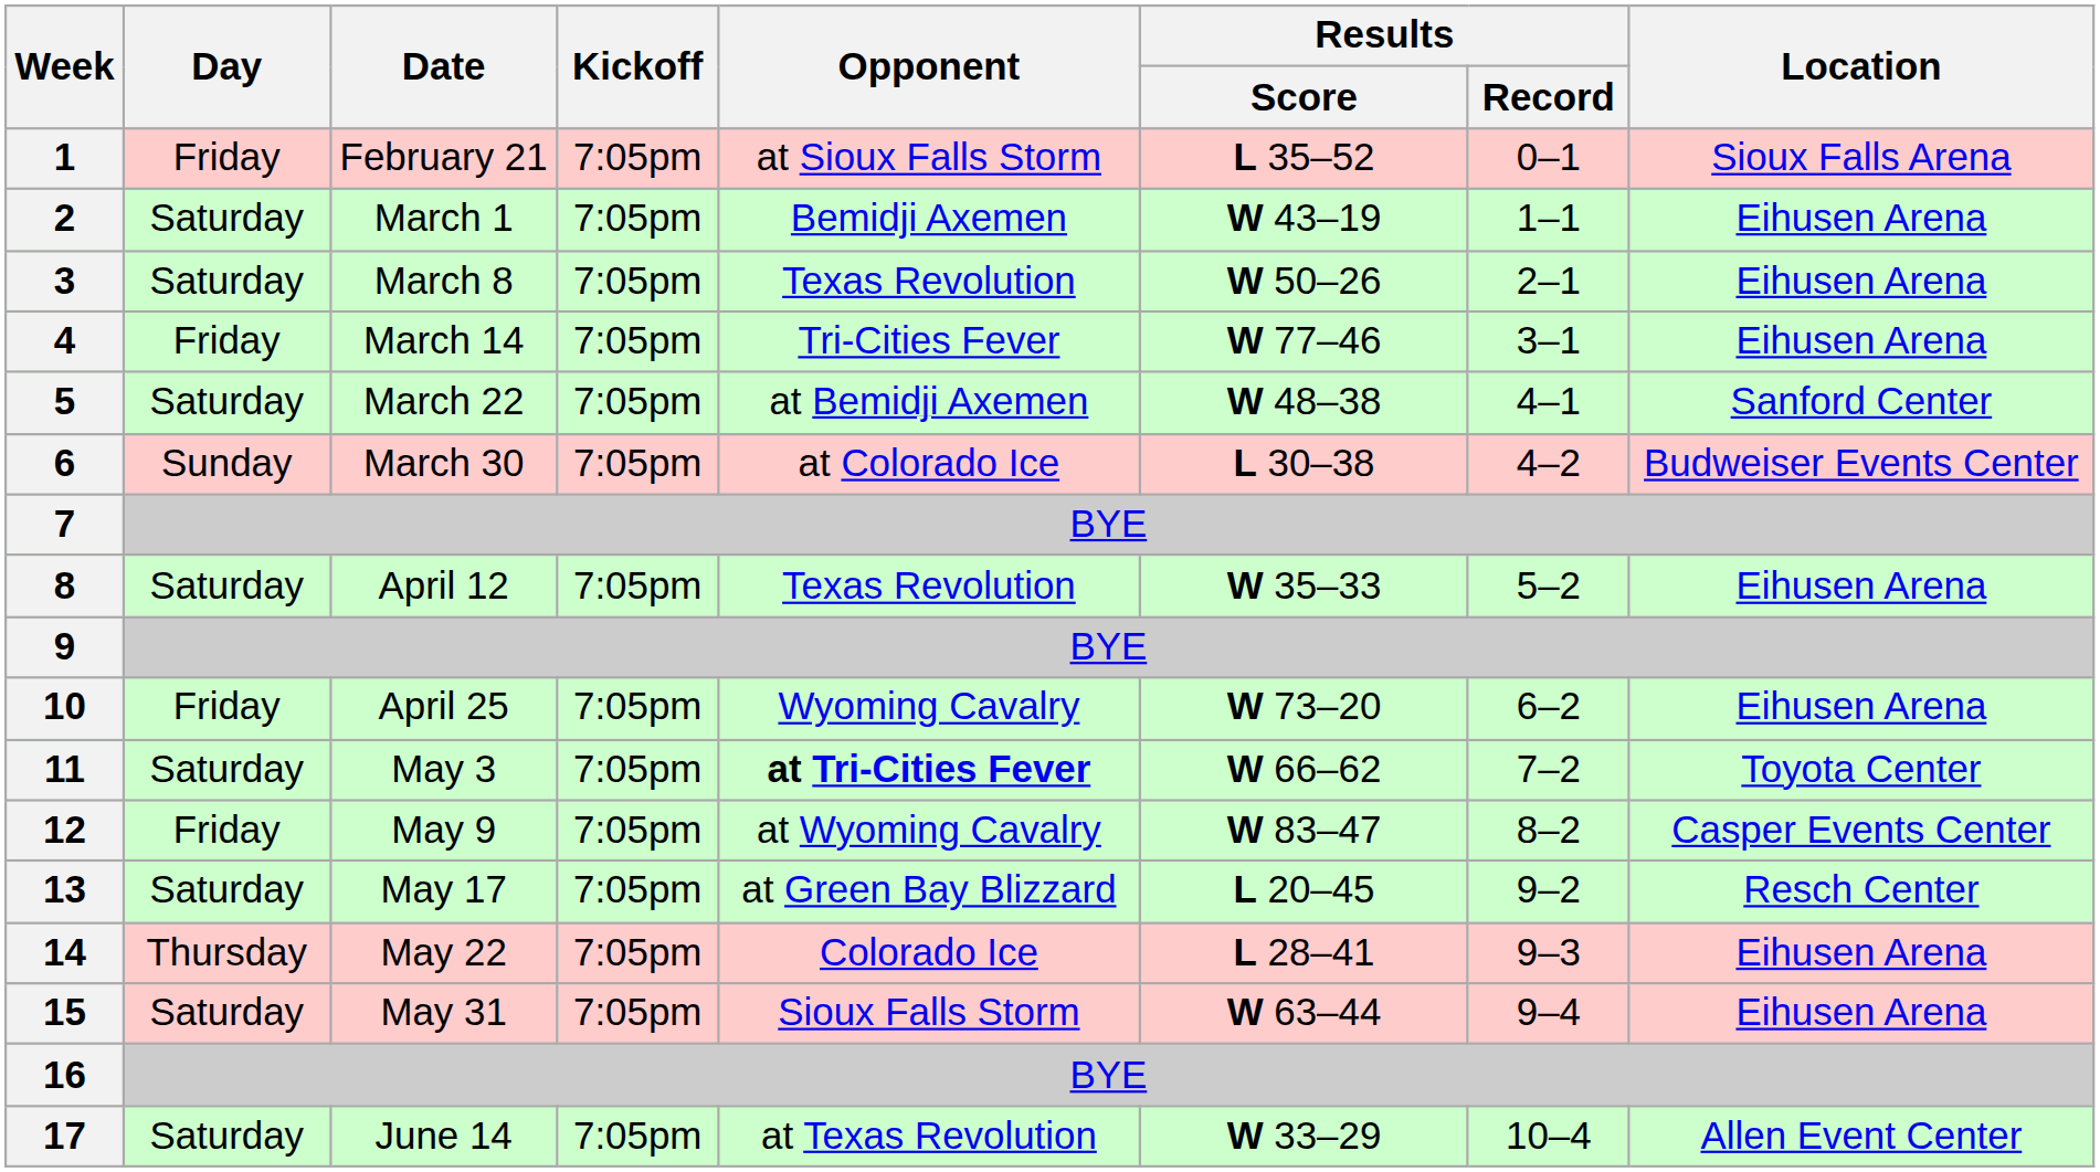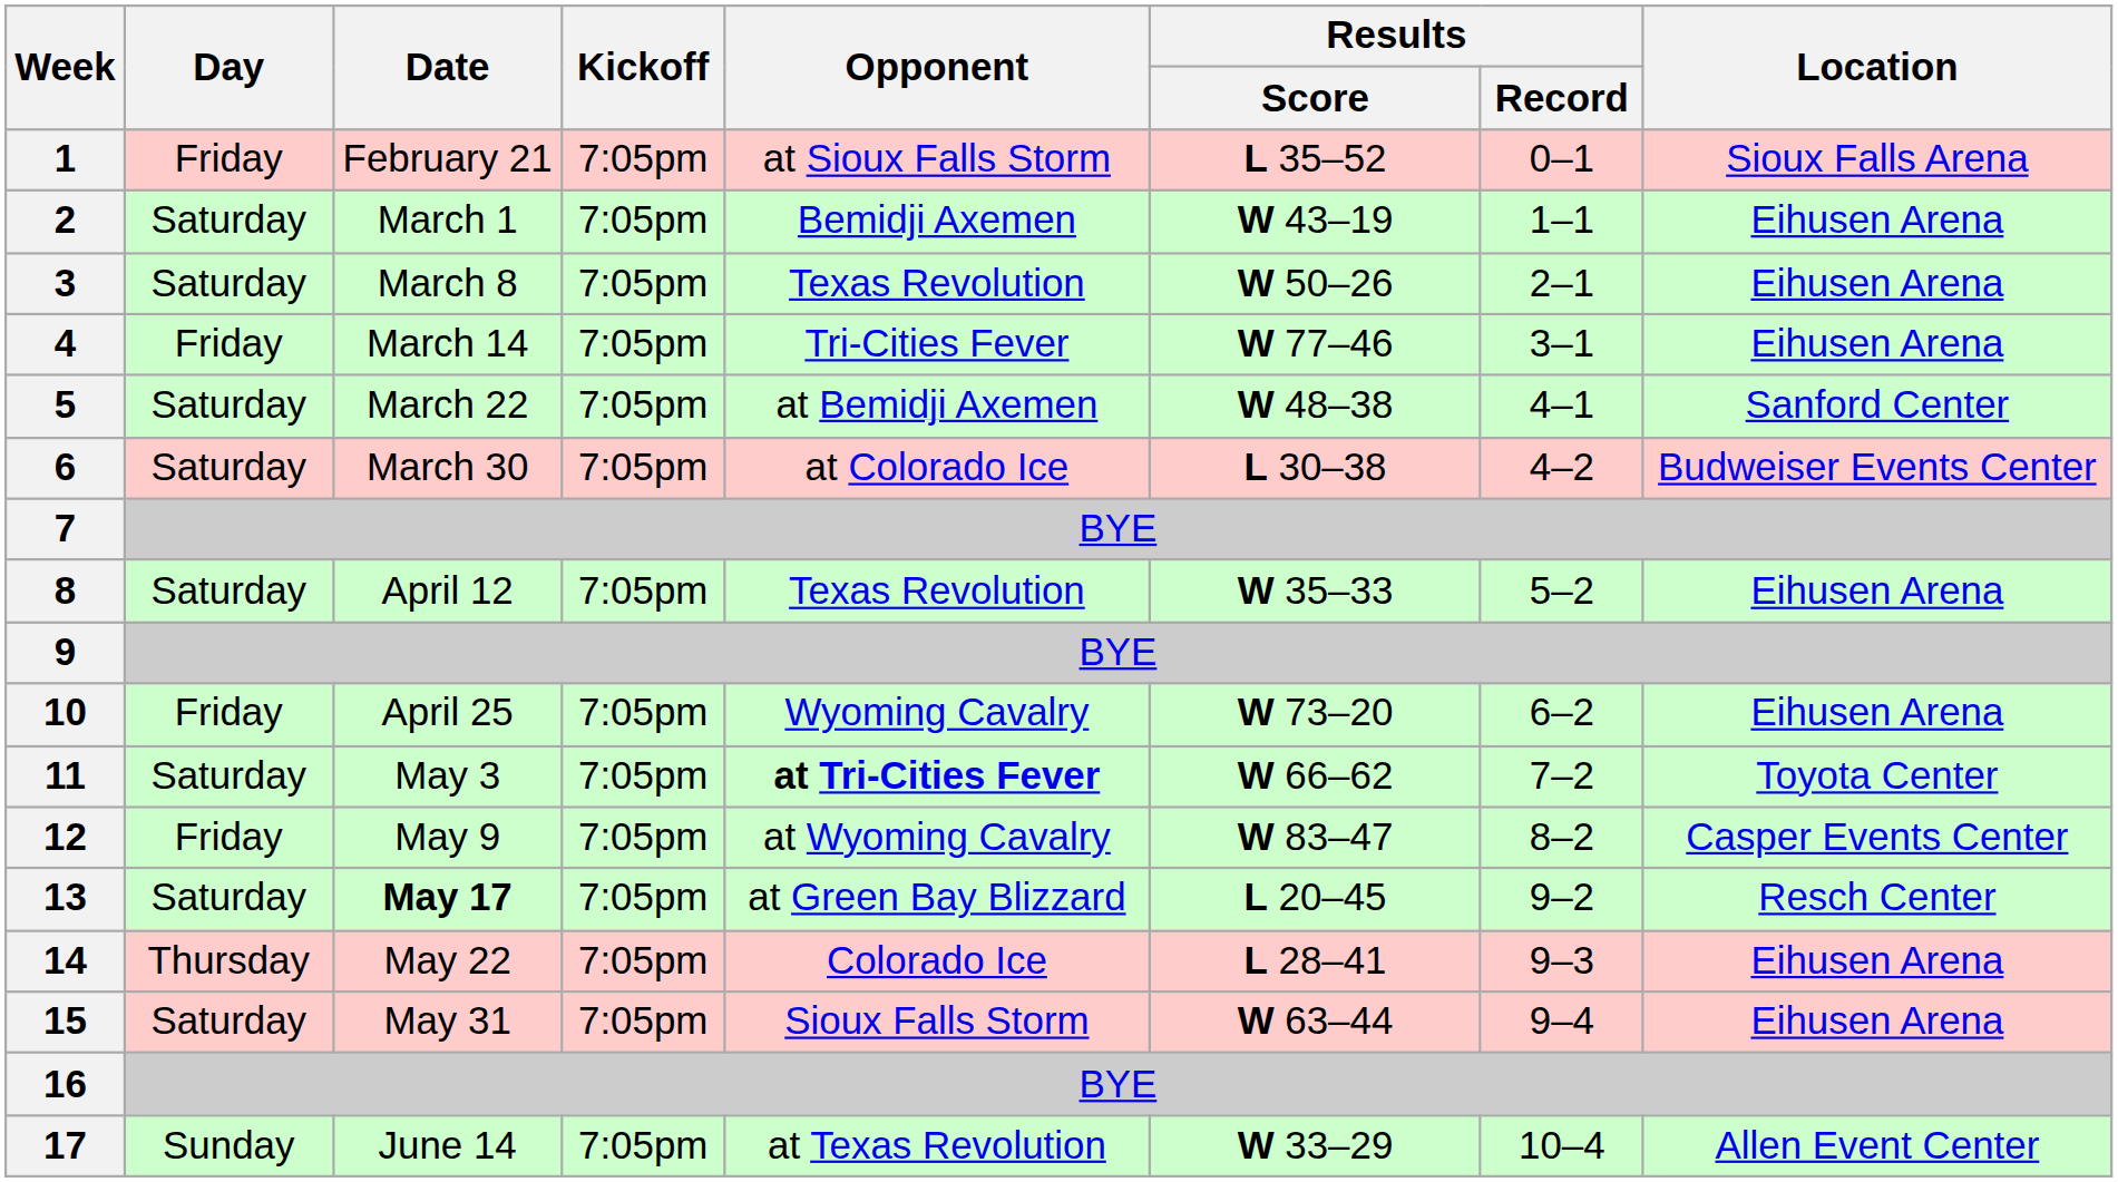6 | Day: Sunday -> Saturday
13 | Date: normal -> bold
17 | Day: Saturday -> Sunday
